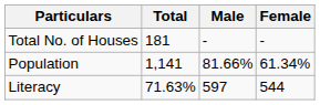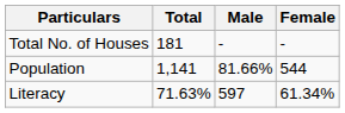Population | Female: 61.34% -> 544
Literacy | Female: 544 -> 61.34%
